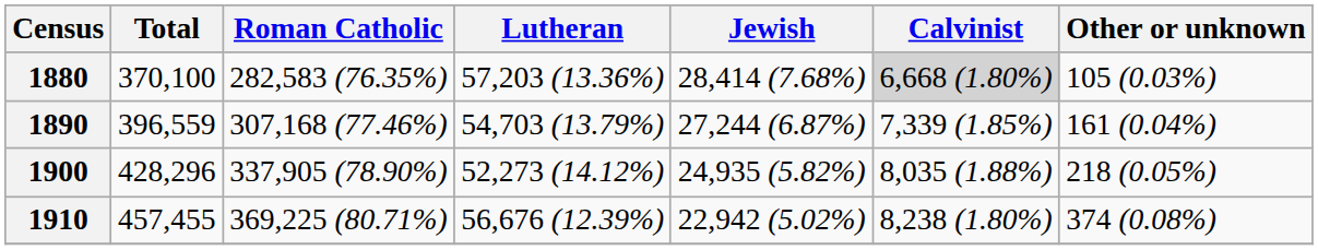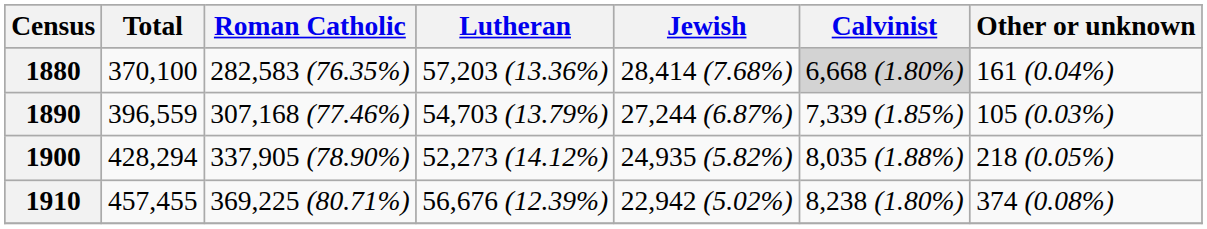1880 | Other or unknown: 105 (0.03%) -> 161 (0.04%)
1890 | Other or unknown: 161 (0.04%) -> 105 (0.03%)
1900 | Total: 428,296 -> 428,294
